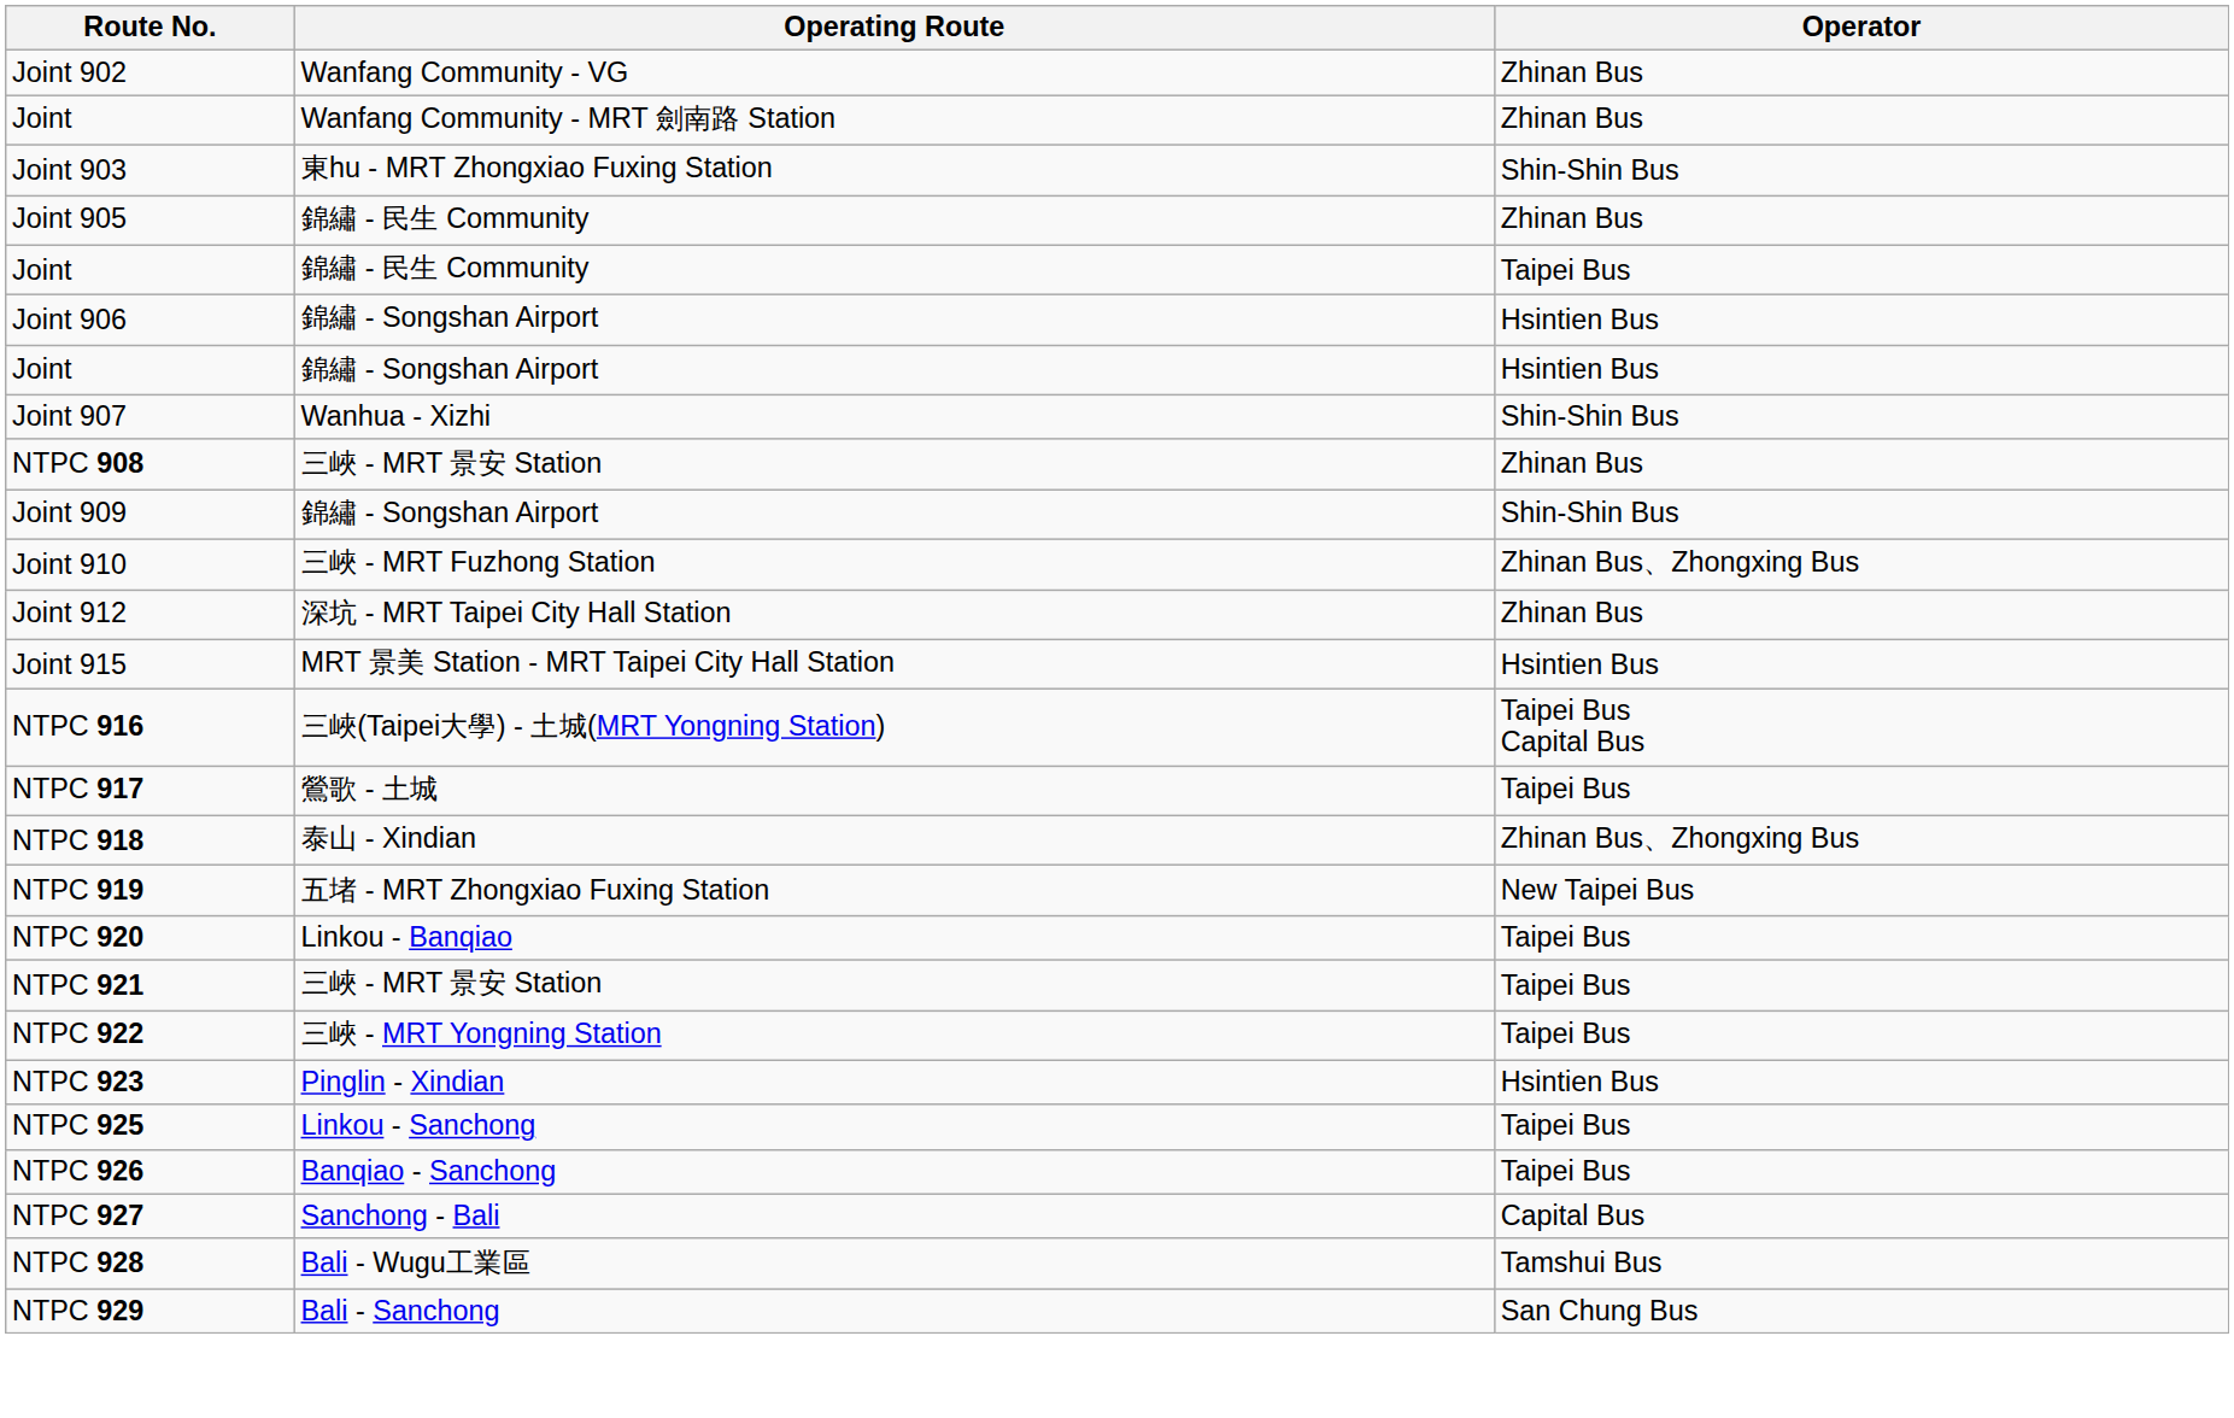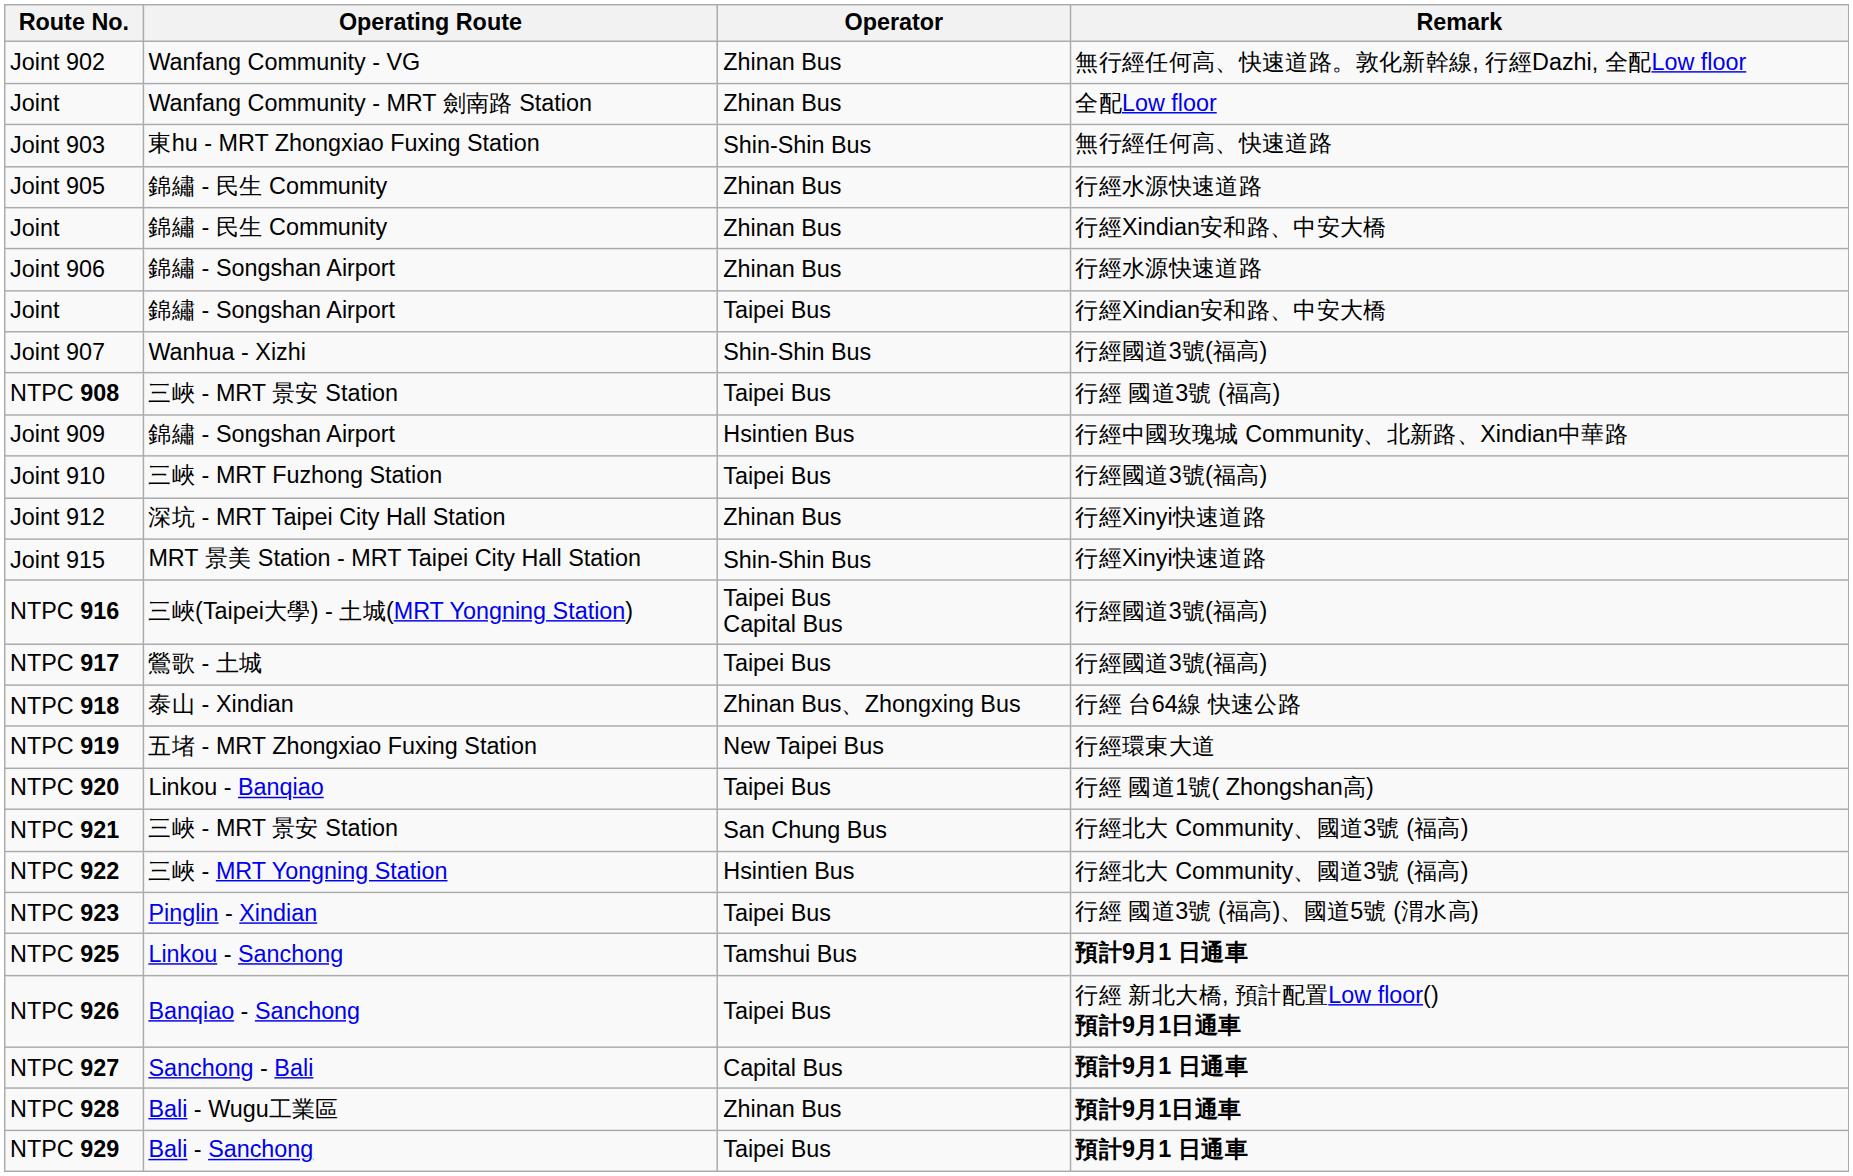+ column: Remark | 無行經任何高、快速道路。敦化新幹線, 行經Dazhi, 全配Low floor | 全配Low floor | 無行經任何高、快速道路 | 行經水源快速道路 | 行經Xindian安和路、中安大橋 | 行經水源快速道路 | 行經Xindian安和路、中安大橋 | 行經國道3號(福高) | 行經 國道3號 (福高) | 行經中國玫瑰城 Community、北新路、Xindian中華路 | 行經國道3號(福高) | 行經Xinyi快速道路 | 行經Xinyi快速道路 | 行經國道3號(福高) | 行經國道3號(福高) | 行經 台64線 快速公路 | 行經環東大道 | 行經 國道1號( Zhongshan高) | 行經北大 Community、國道3號 (福高) | 行經北大 Community、國道3號 (福高) | 行經 國道3號 (福高)、國道5號 (渭水高) | 預計9月1 日通車 | 行經 新北大橋, 預計配置Low floor() 預計9月1日通車 | 預計9月1 日通車 | 預計9月1日通車 | 預計9月1 日通車
Joint / 錦繡 - 民生 Community | Operator: Taipei Bus -> Zhinan Bus
Joint 906 | Operator: Hsintien Bus -> Zhinan Bus
Joint / 錦繡 - Songshan Airport | Operator: Hsintien Bus -> Taipei Bus
NTPC 908 | Operator: Zhinan Bus -> Taipei Bus
Joint 909 | Operator: Shin-Shin Bus -> Hsintien Bus
Joint 910 | Operator: Zhinan Bus、Zhongxing Bus -> Taipei Bus
Joint 915 | Operator: Hsintien Bus -> Shin-Shin Bus
NTPC 921 | Operator: Taipei Bus -> San Chung Bus
NTPC 922 | Operator: Taipei Bus -> Hsintien Bus
NTPC 923 | Operator: Hsintien Bus -> Taipei Bus
NTPC 925 | Operator: Taipei Bus -> Tamshui Bus
NTPC 928 | Operator: Tamshui Bus -> Zhinan Bus
NTPC 929 | Operator: San Chung Bus -> Taipei Bus
